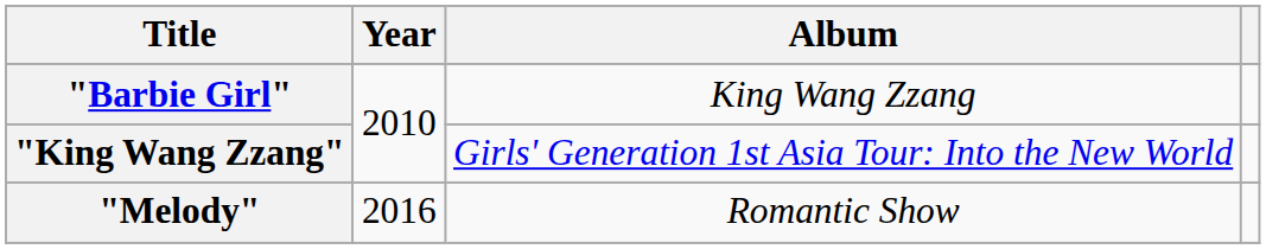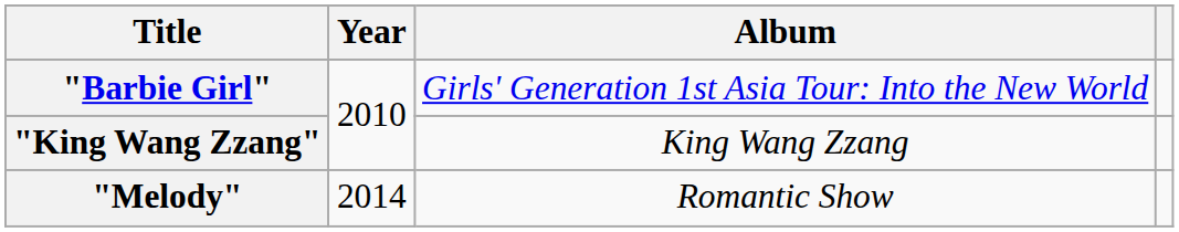"Barbie Girl" | Album: King Wang Zzang -> Girls' Generation 1st Asia Tour: Into the New World
"King Wang Zzang" | Album: Girls' Generation 1st Asia Tour: Into the New World -> King Wang Zzang
"Melody" | Year: 2016 -> 2014
